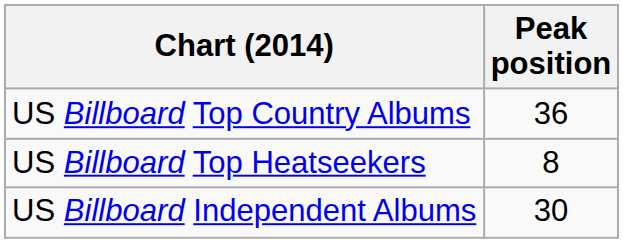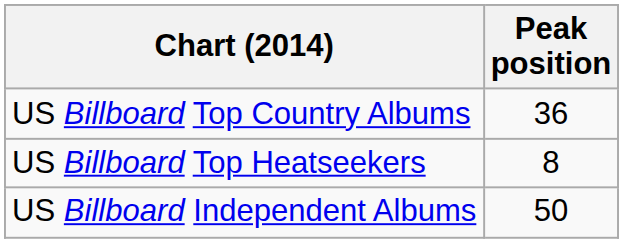US Billboard Independent Albums | Peak position: 30 -> 50
